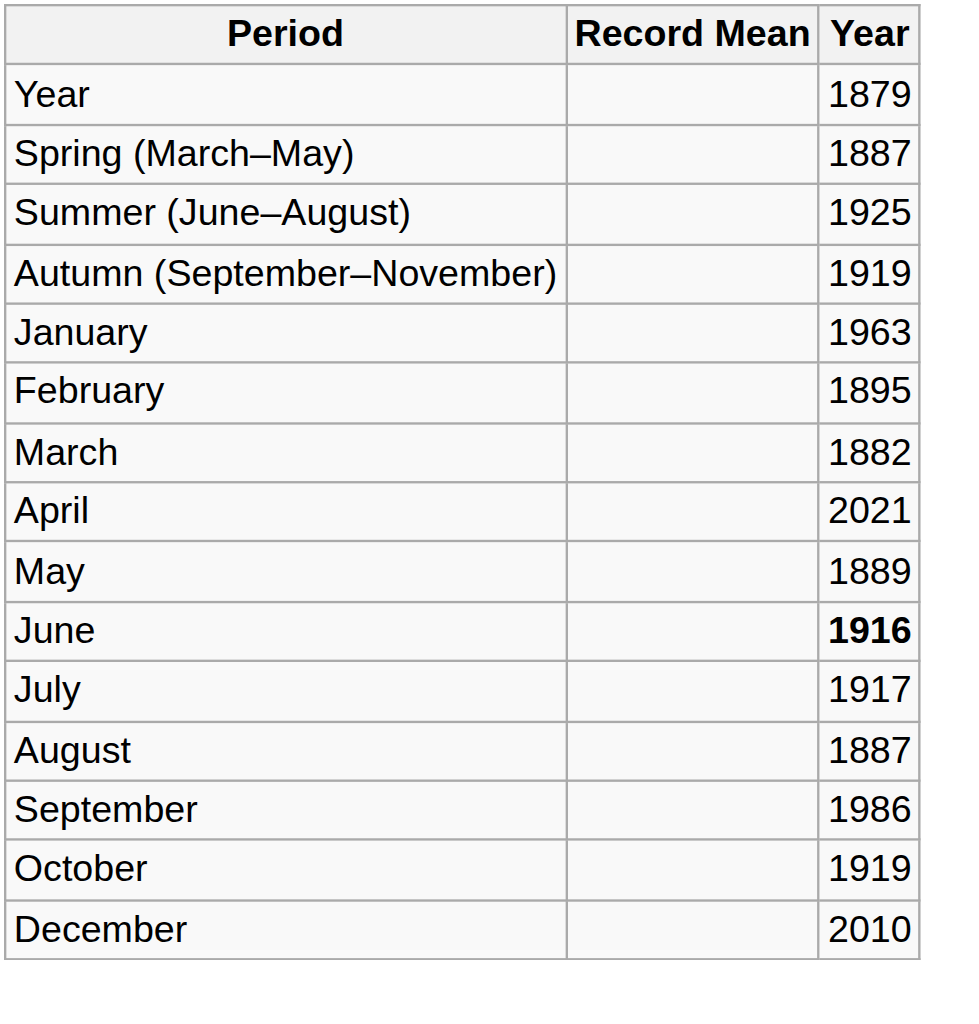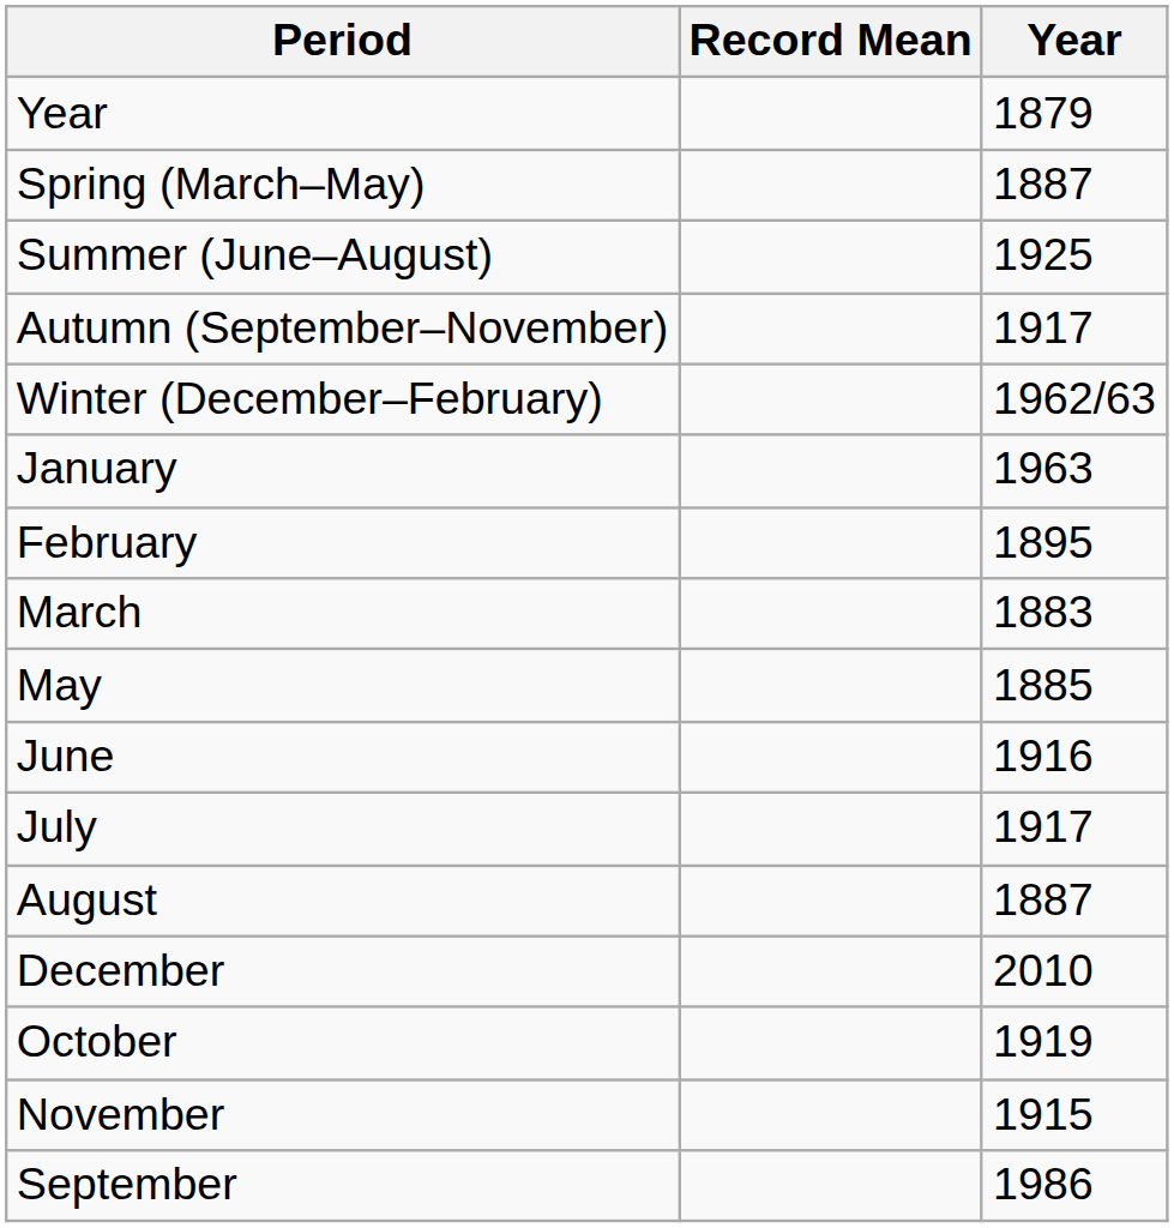Autumn (September–November) | Year: 1919 -> 1917
+ row: Winter (December–February) | 1962/63
March | Year: 1882 -> 1883
- row: April | 2021
May | Year: 1889 -> 1885
June | Year: bold -> normal
rows swapped: September <-> December
+ row: November | 1915
